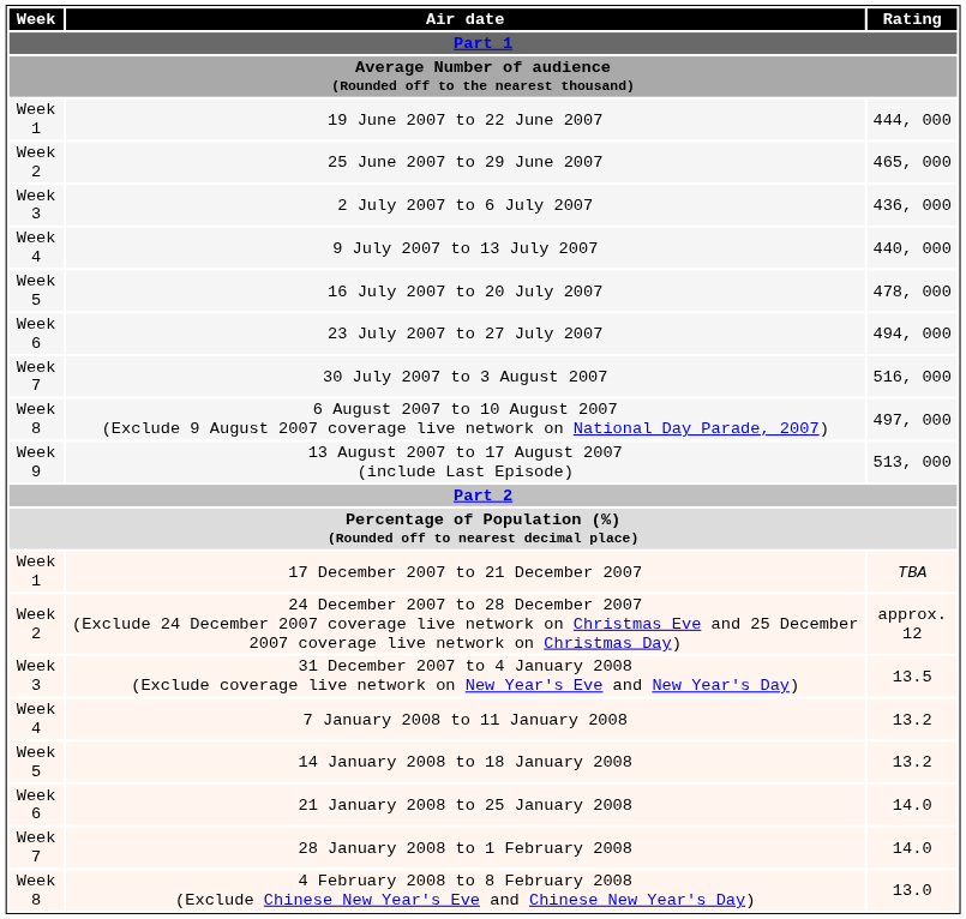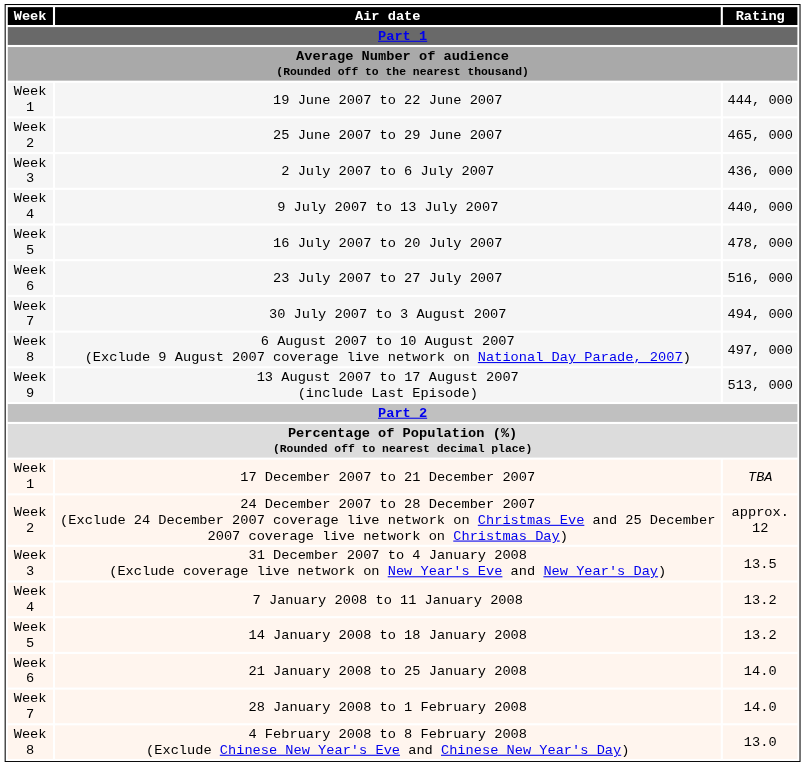23 July 2007 to 27 July 2007 | Rating: 494, 000 -> 516, 000
30 July 2007 to 3 August 2007 | Rating: 516, 000 -> 494, 000
